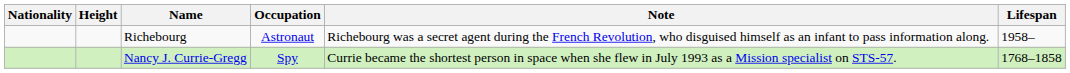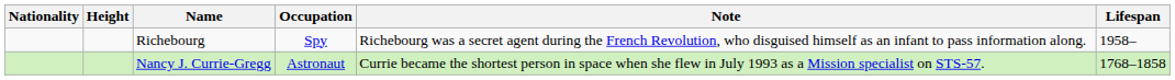Richebourg | Occupation: Astronaut -> Spy
Nancy J. Currie-Gregg | Occupation: Spy -> Astronaut
